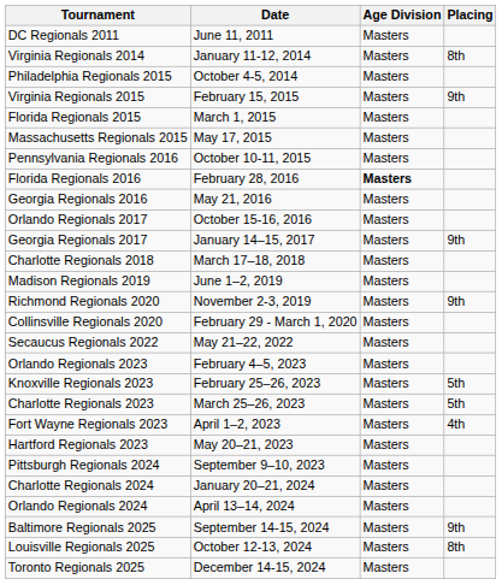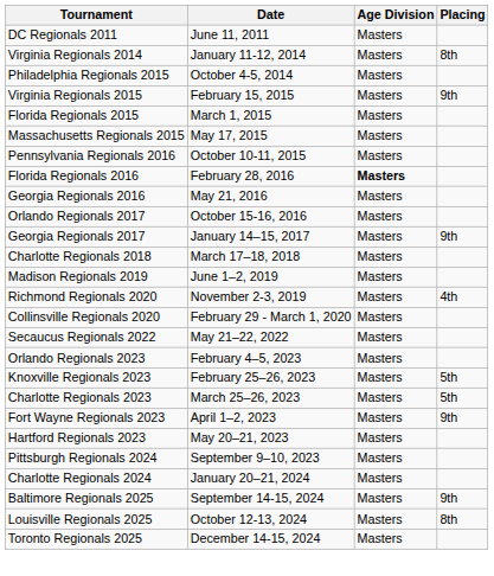Richmond Regionals 2020 | Placing: 9th -> 4th
Fort Wayne Regionals 2023 | Placing: 4th -> 9th
- row: Orlando Regionals 2024 | April 13–14, 2024 | Masters
